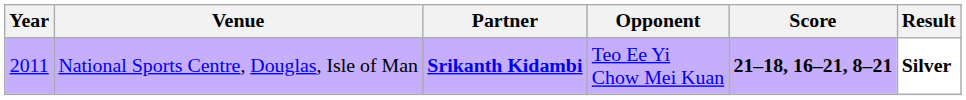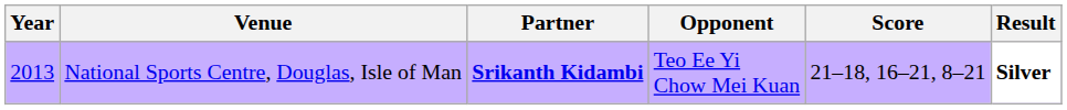National Sports Centre, Douglas, Isle of Man | Year: 2011 -> 2013
National Sports Centre, Douglas, Isle of Man | Score: bold -> normal
